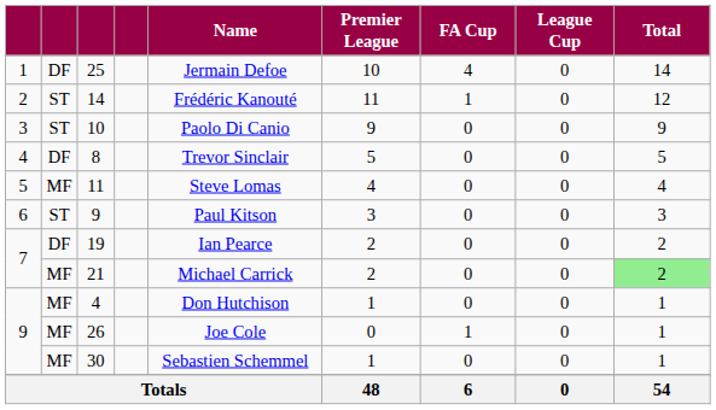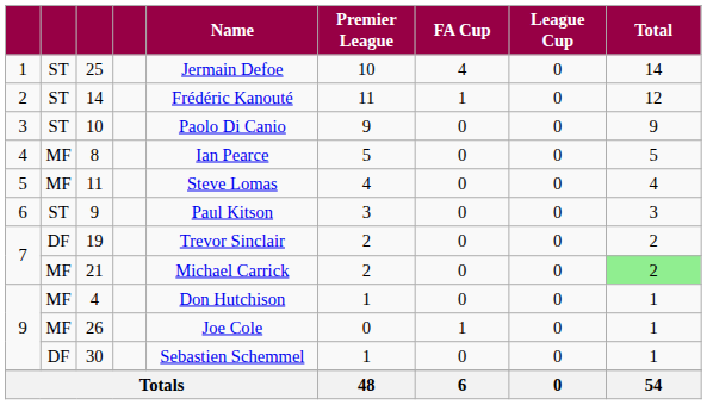25 | column 2: DF -> ST
8 | column 2: DF -> MF
8 | Name: Trevor Sinclair -> Ian Pearce
19 | Name: Ian Pearce -> Trevor Sinclair
30 | column 2: MF -> DF
